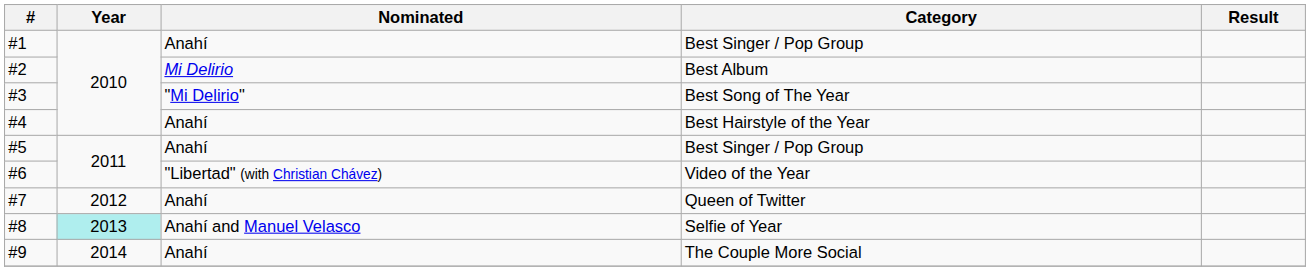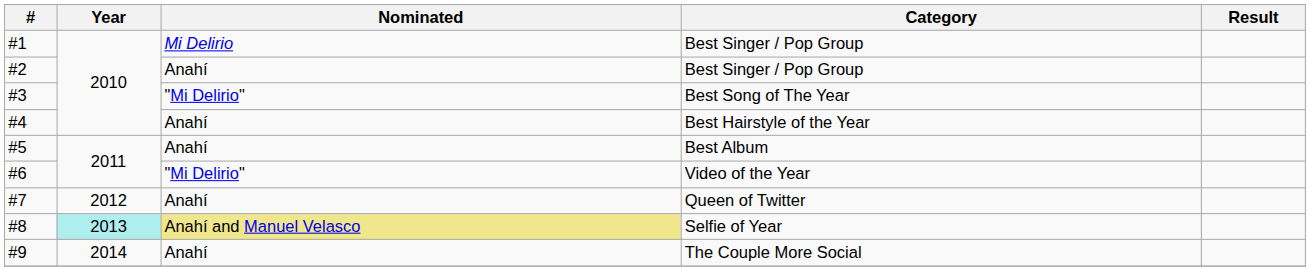#1 | Nominated: Anahí -> Mi Delirio
#2 | Nominated: Mi Delirio -> Anahí
#2 | Category: Best Album -> Best Singer / Pop Group
#5 | Category: Best Singer / Pop Group -> Best Album
#6 | Nominated: "Libertad" (with Christian Chávez) -> "Mi Delirio"
#8 | Nominated: no background -> khaki background
